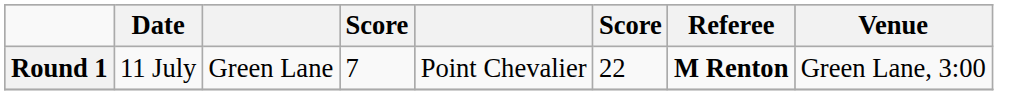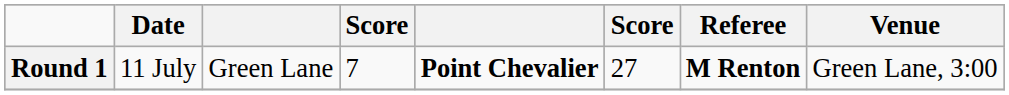Round 1 | column 5: normal -> bold
Round 1 | column 6: 22 -> 27
